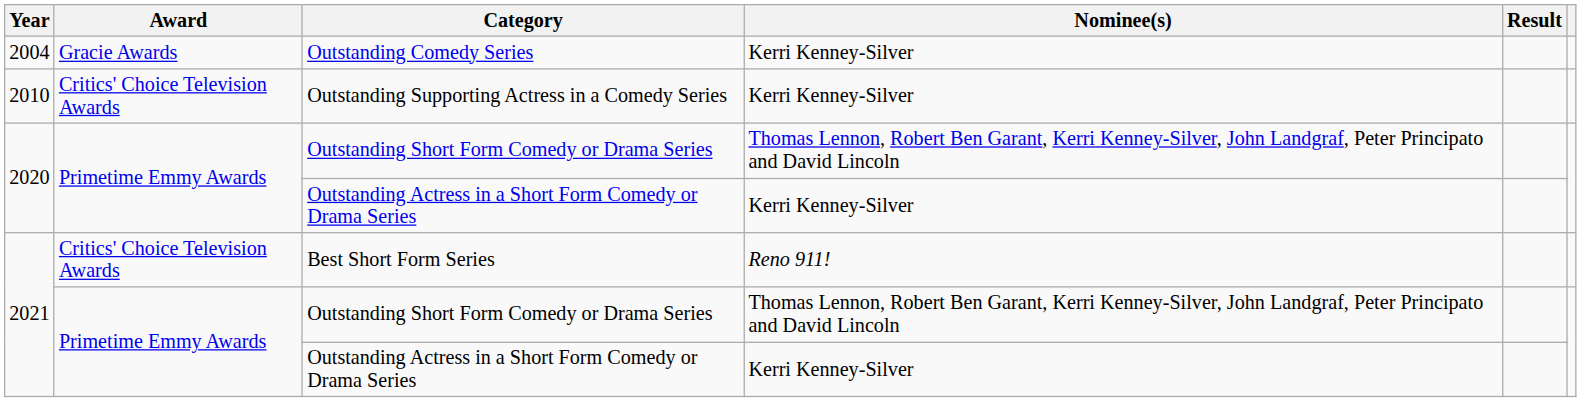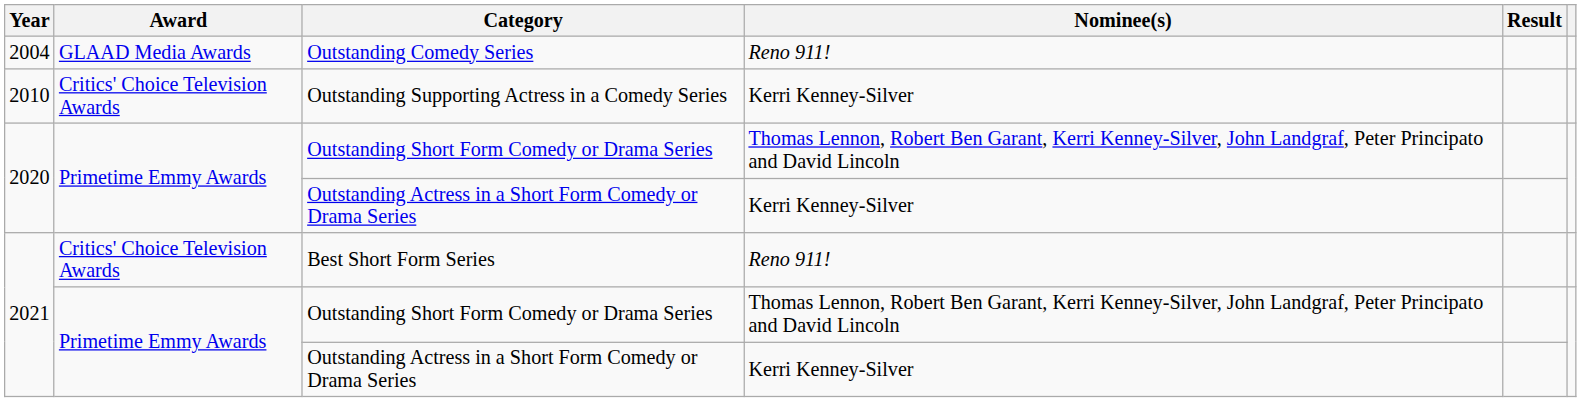Outstanding Comedy Series | Award: Gracie Awards -> GLAAD Media Awards
Outstanding Comedy Series | Nominee(s): Kerri Kenney-Silver -> Reno 911!
